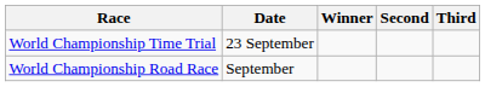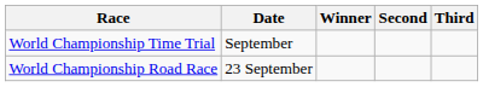World Championship Time Trial | Date: 23 September -> September
World Championship Road Race | Date: September -> 23 September
